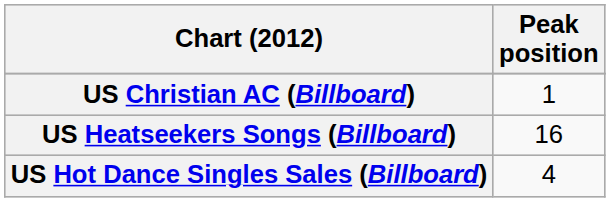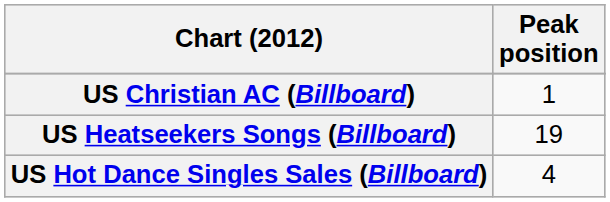US Heatseekers Songs (Billboard) | Peak position: 16 -> 19
